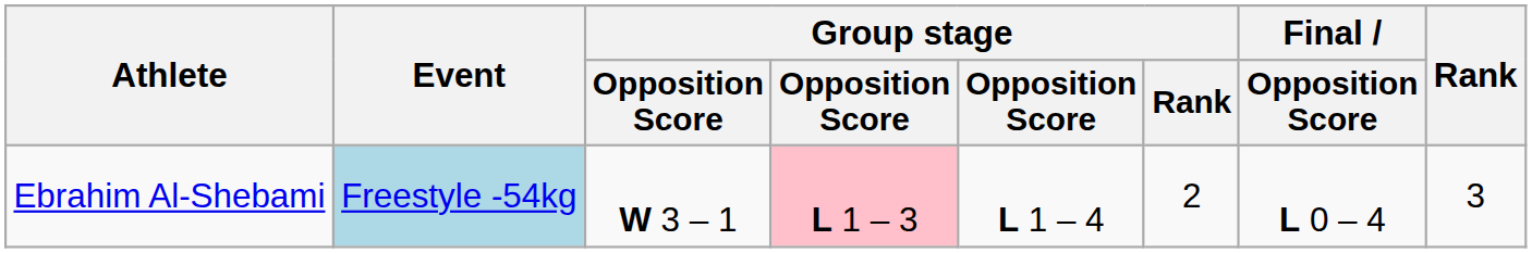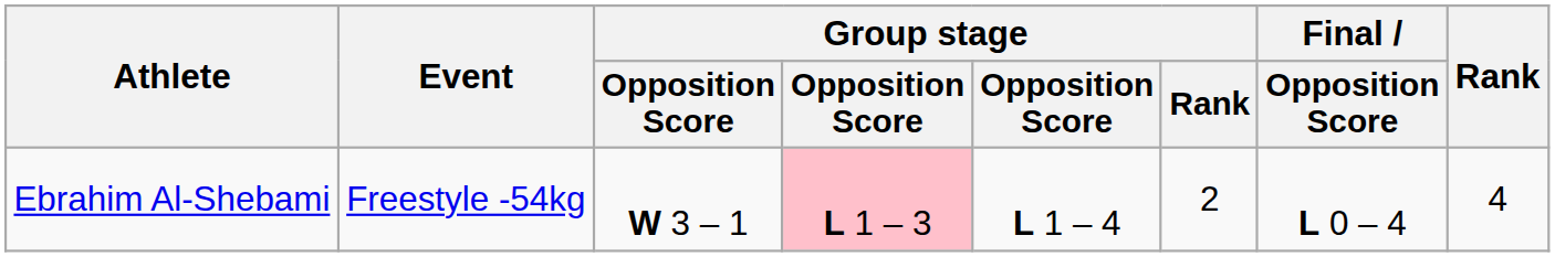Ebrahim Al-Shebami | Event: lightblue background -> no background
Ebrahim Al-Shebami | Rank: 3 -> 4
